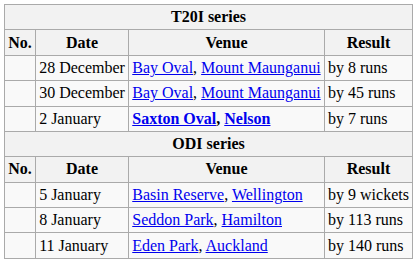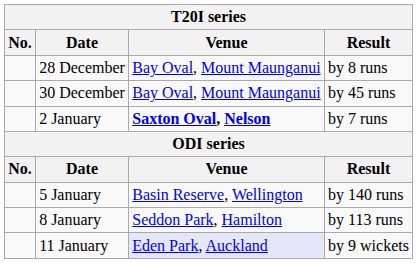5 January | Result: by 9 wickets -> by 140 runs
11 January | Venue: no background -> lavender background
11 January | Result: by 140 runs -> by 9 wickets
